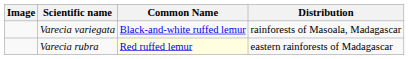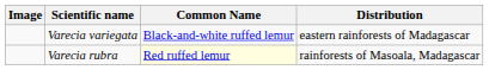Varecia variegata | Distribution: rainforests of Masoala, Madagascar -> eastern rainforests of Madagascar
Varecia rubra | Distribution: eastern rainforests of Madagascar -> rainforests of Masoala, Madagascar
